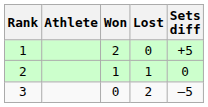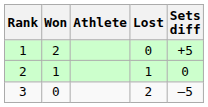columns swapped: Athlete <-> Won
